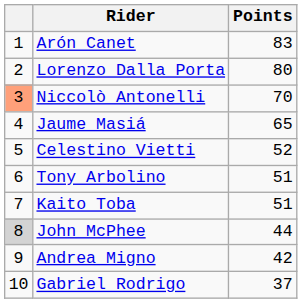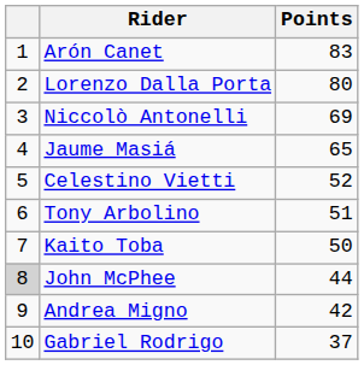Niccolò Antonelli | column 1: lightsalmon background -> no background
Niccolò Antonelli | Points: 70 -> 69
Kaito Toba | Points: 51 -> 50
